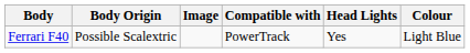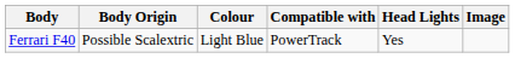columns swapped: Colour <-> Image
